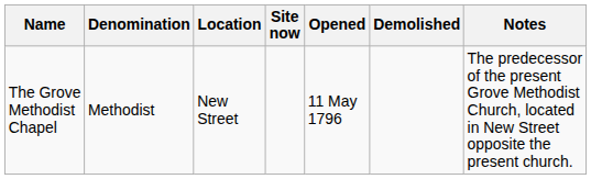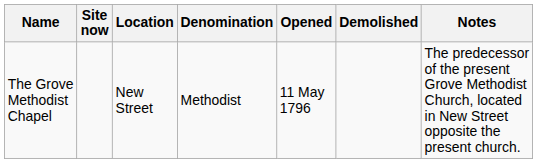columns swapped: Site now <-> Denomination
